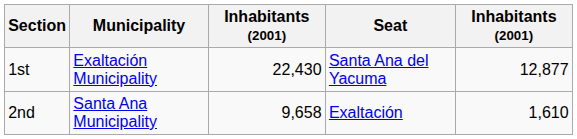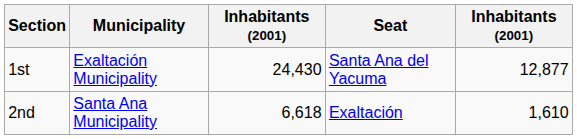1st | column 3: 22,430 -> 24,430
2nd | column 3: 9,658 -> 6,618
